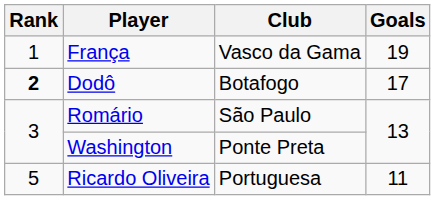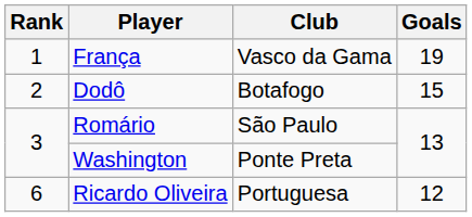Dodô | Rank: bold -> normal
Dodô | Goals: 17 -> 15
Ricardo Oliveira | Rank: 5 -> 6
Ricardo Oliveira | Goals: 11 -> 12
